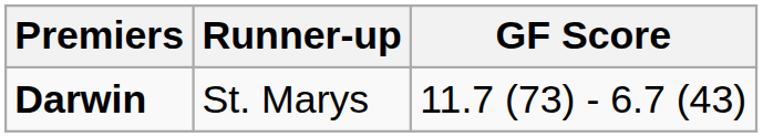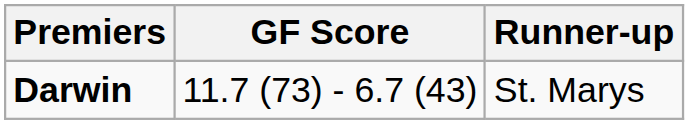columns swapped: GF Score <-> Runner-up
